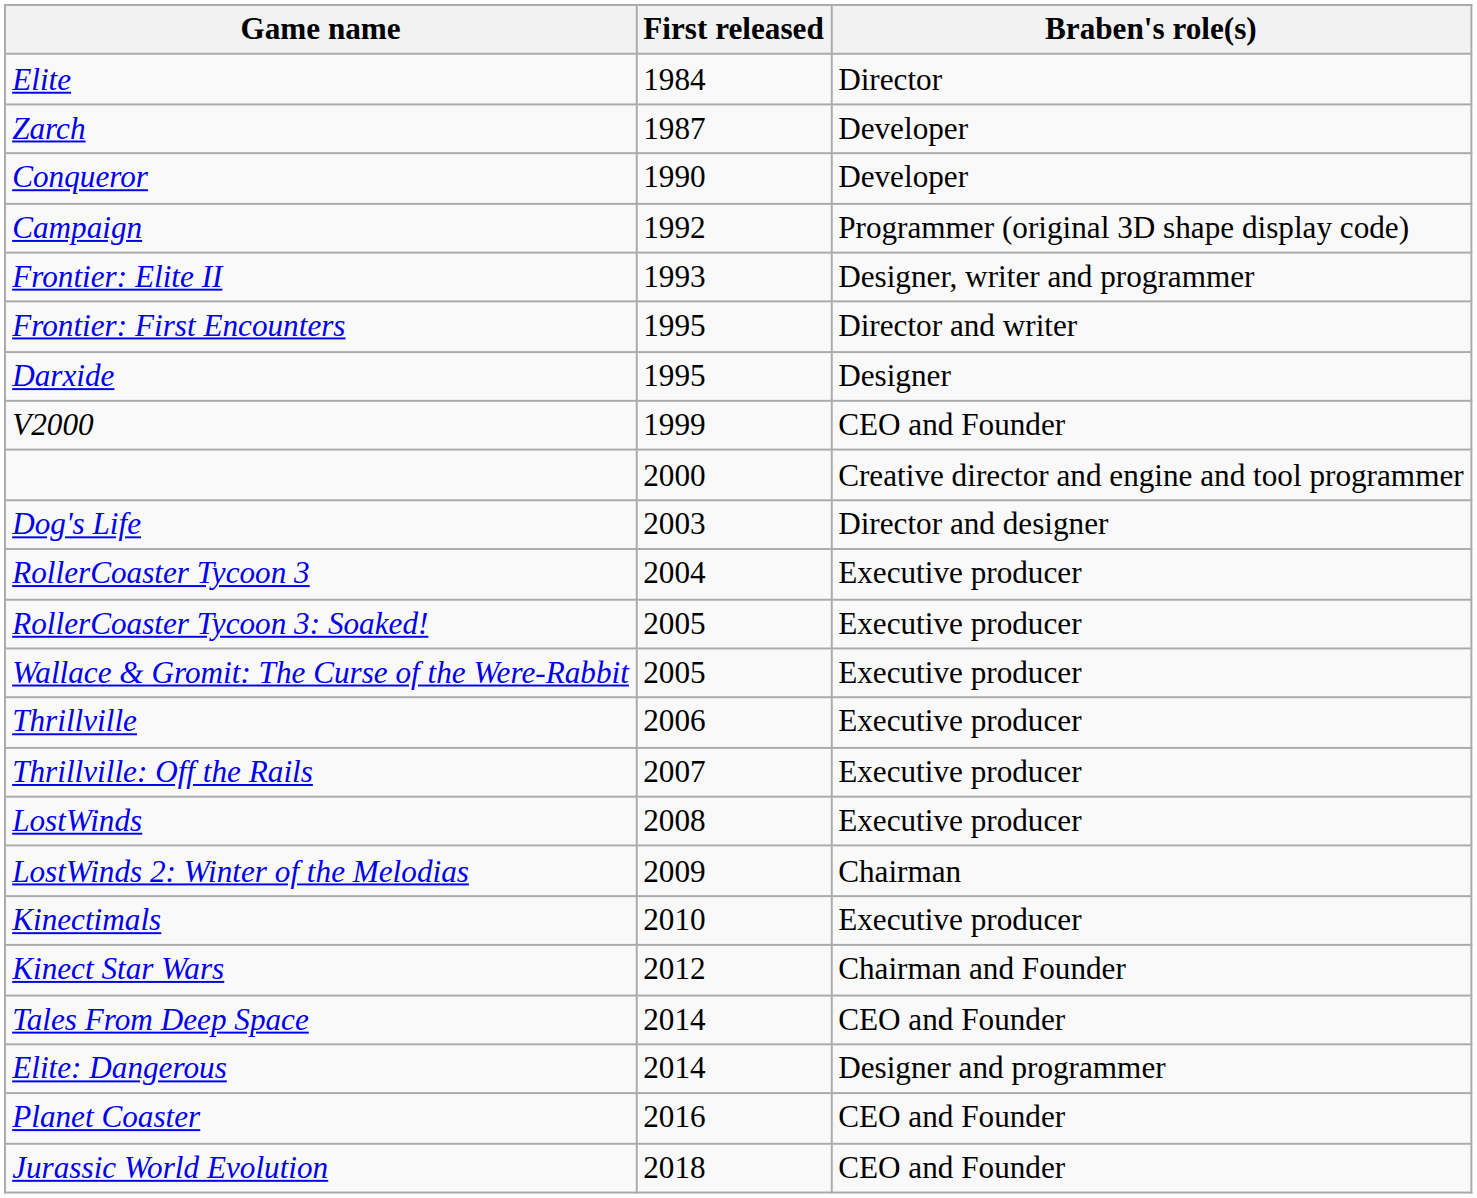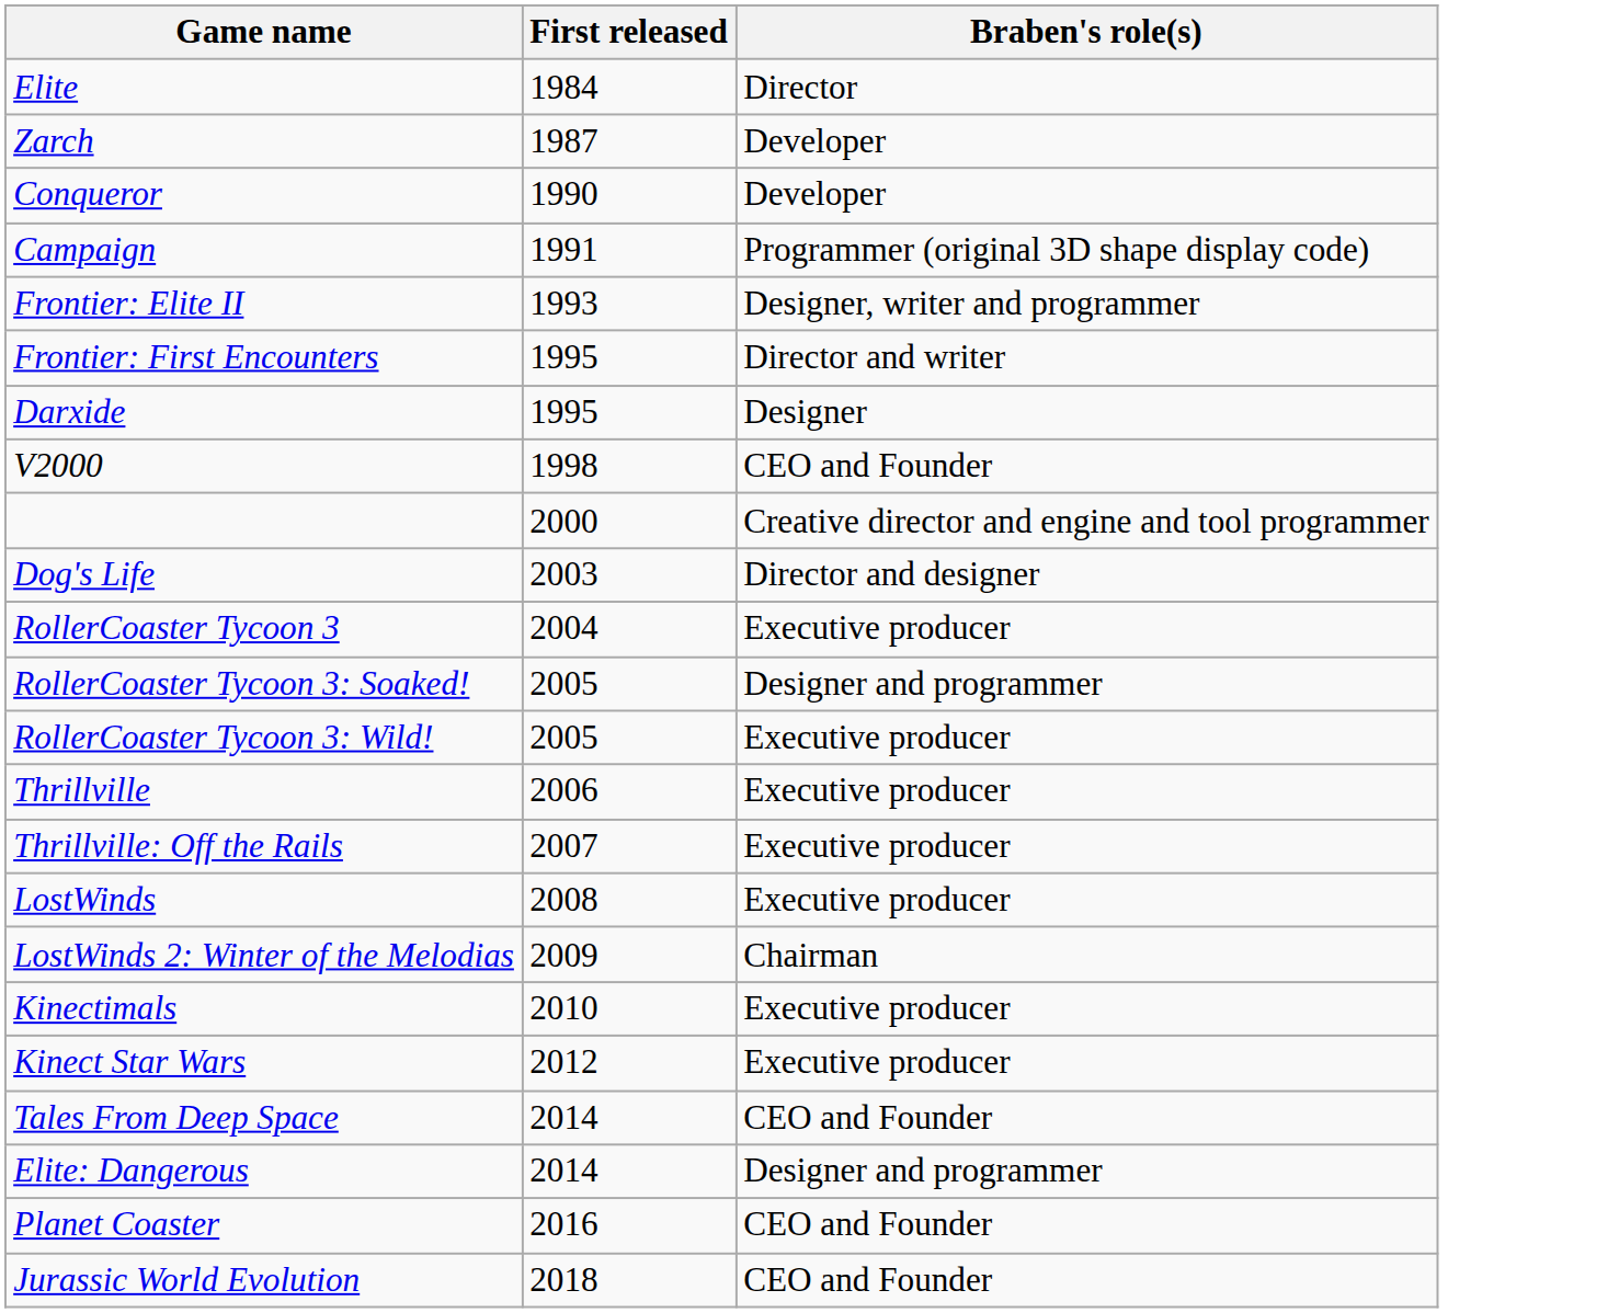Campaign | First released: 1992 -> 1991
V2000 | First released: 1999 -> 1998
RollerCoaster Tycoon 3: Soaked! | Braben's role(s): Executive producer -> Designer and programmer
+ row: RollerCoaster Tycoon 3: Wild! | 2005 | Executive producer
- row: Wallace & Gromit: The Curse of the Were-Rabbit | 2005 | Executive producer
Kinect Star Wars | Braben's role(s): Chairman and Founder -> Executive producer
